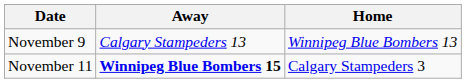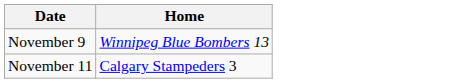- column: Away | Calgary Stampeders 13 | Winnipeg Blue Bombers 15
